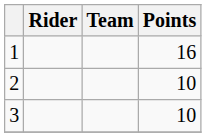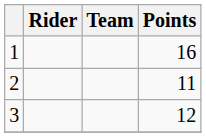2 | Points: 10 -> 11
3 | Points: 10 -> 12
